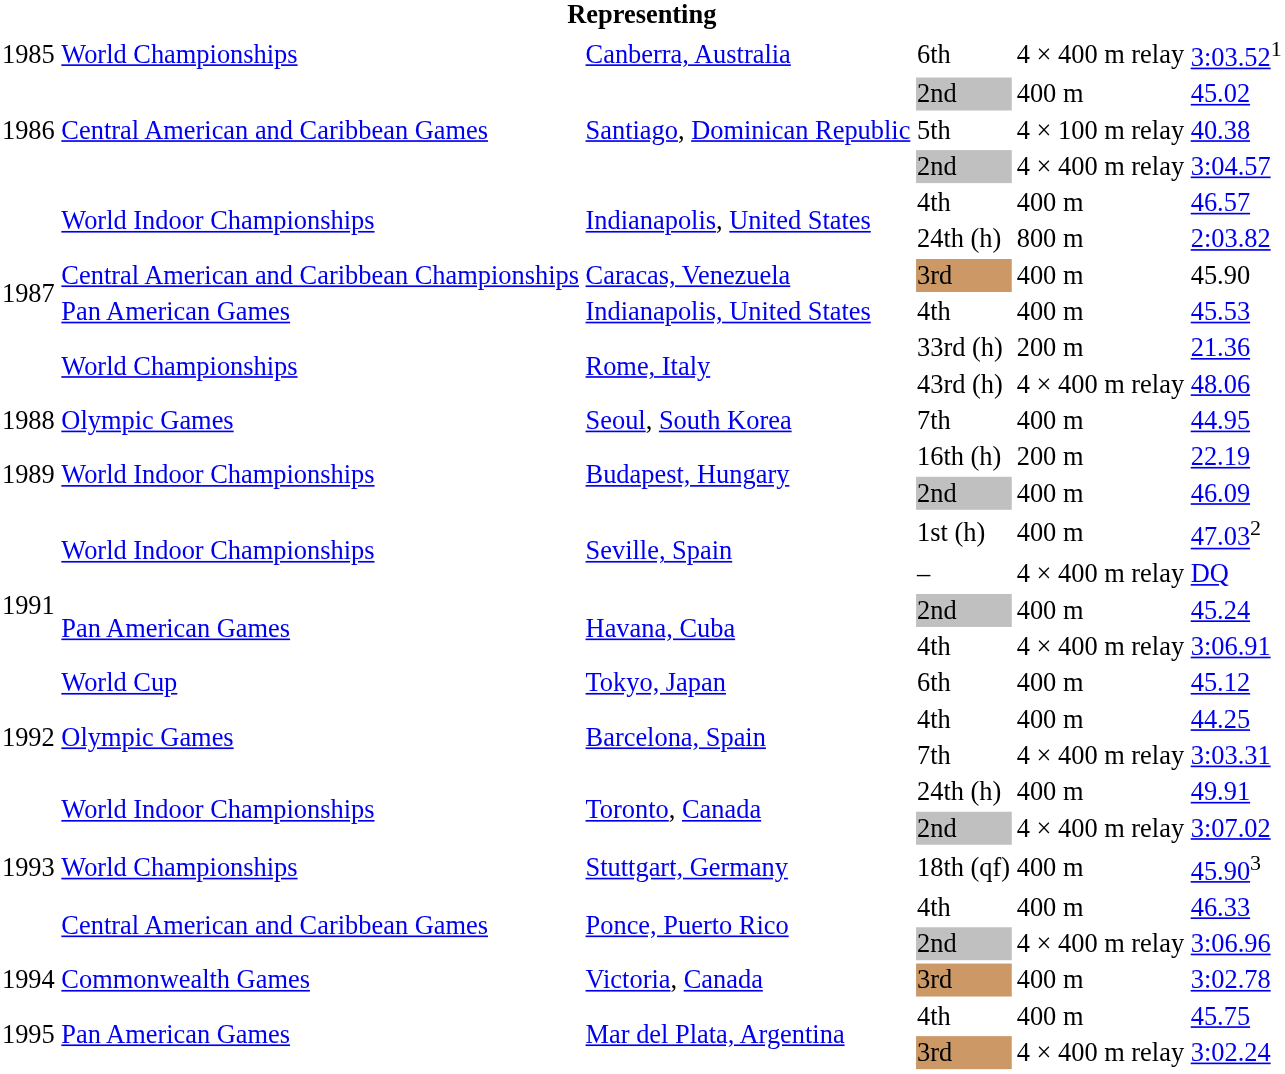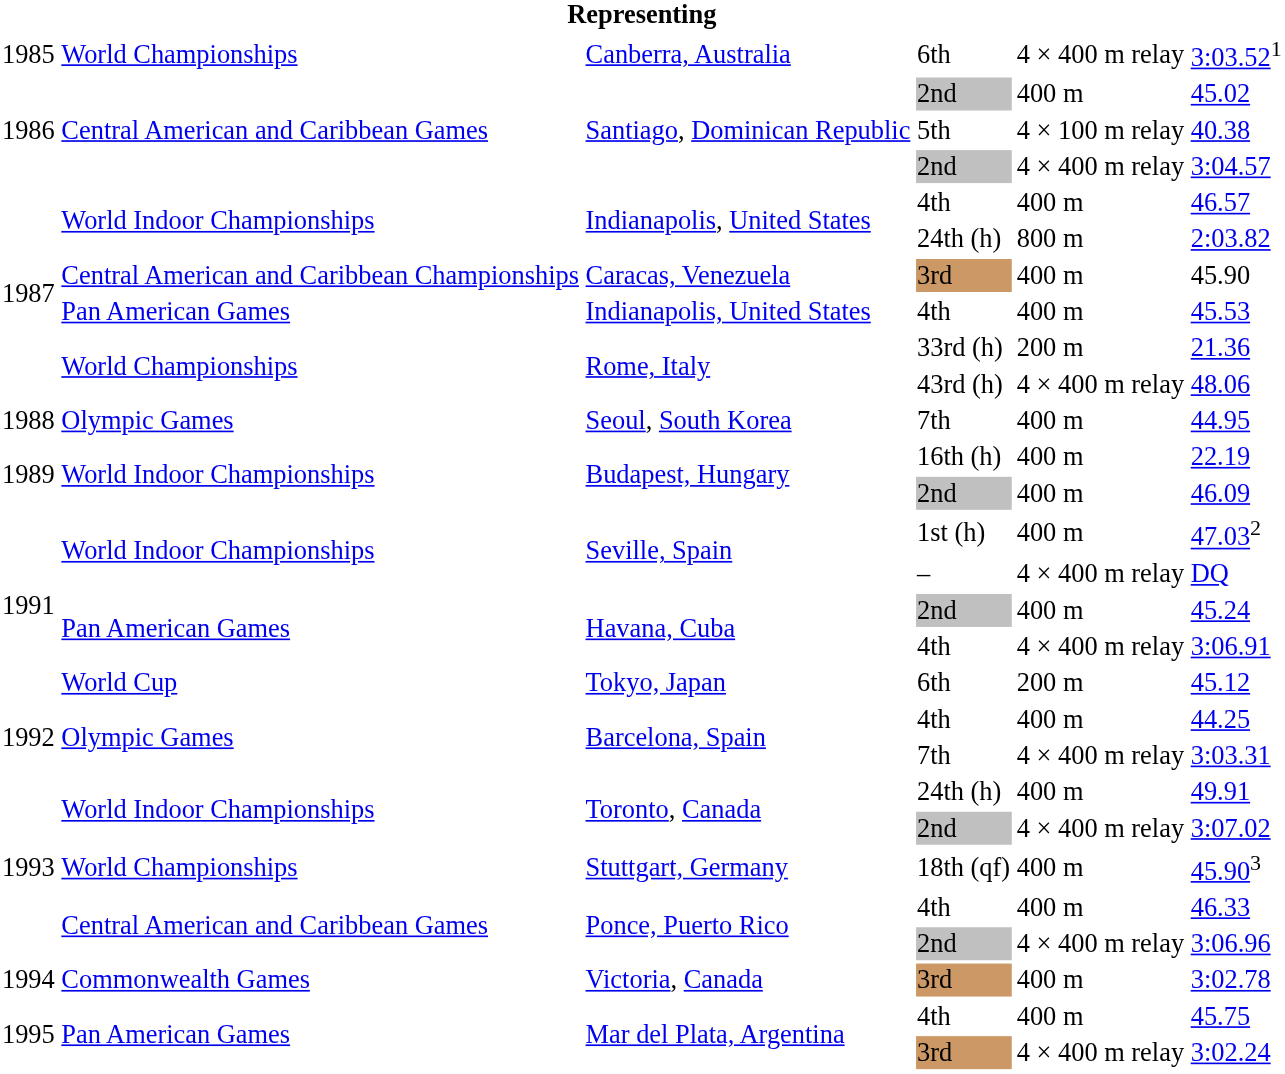Budapest, Hungary / 16th (h) | column 5: 200 m -> 400 m
Tokyo, Japan | column 5: 400 m -> 200 m
